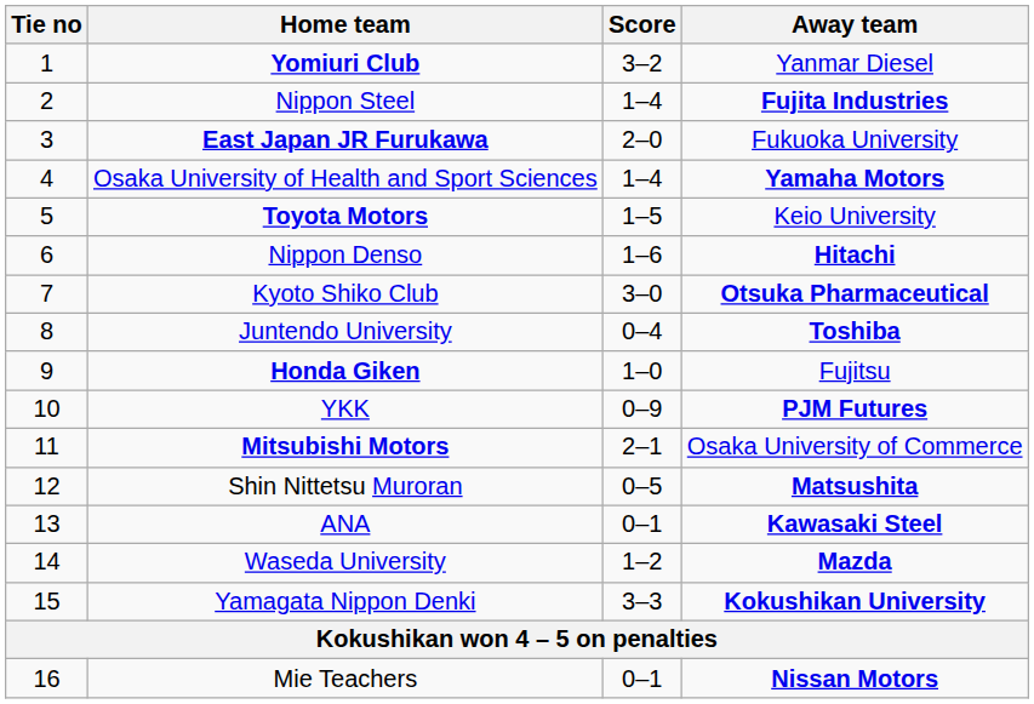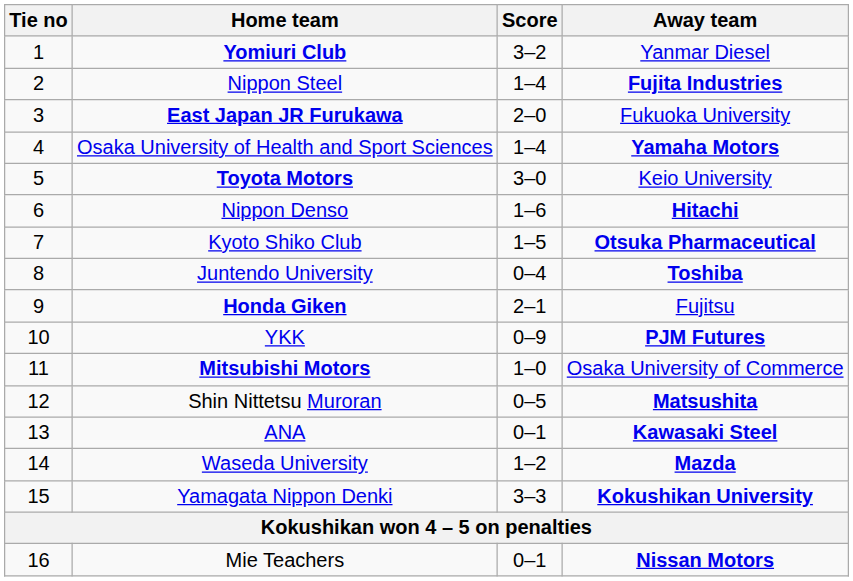Toyota Motors | Score: 1–5 -> 3–0
Kyoto Shiko Club | Score: 3–0 -> 1–5
Honda Giken | Score: 1–0 -> 2–1
Mitsubishi Motors | Score: 2–1 -> 1–0
